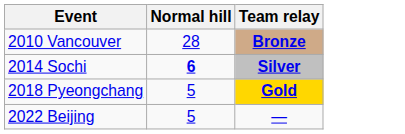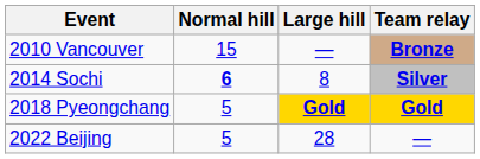+ column: Large hill | — | 8 | Gold | 28
2010 Vancouver | Normal hill: 28 -> 15
